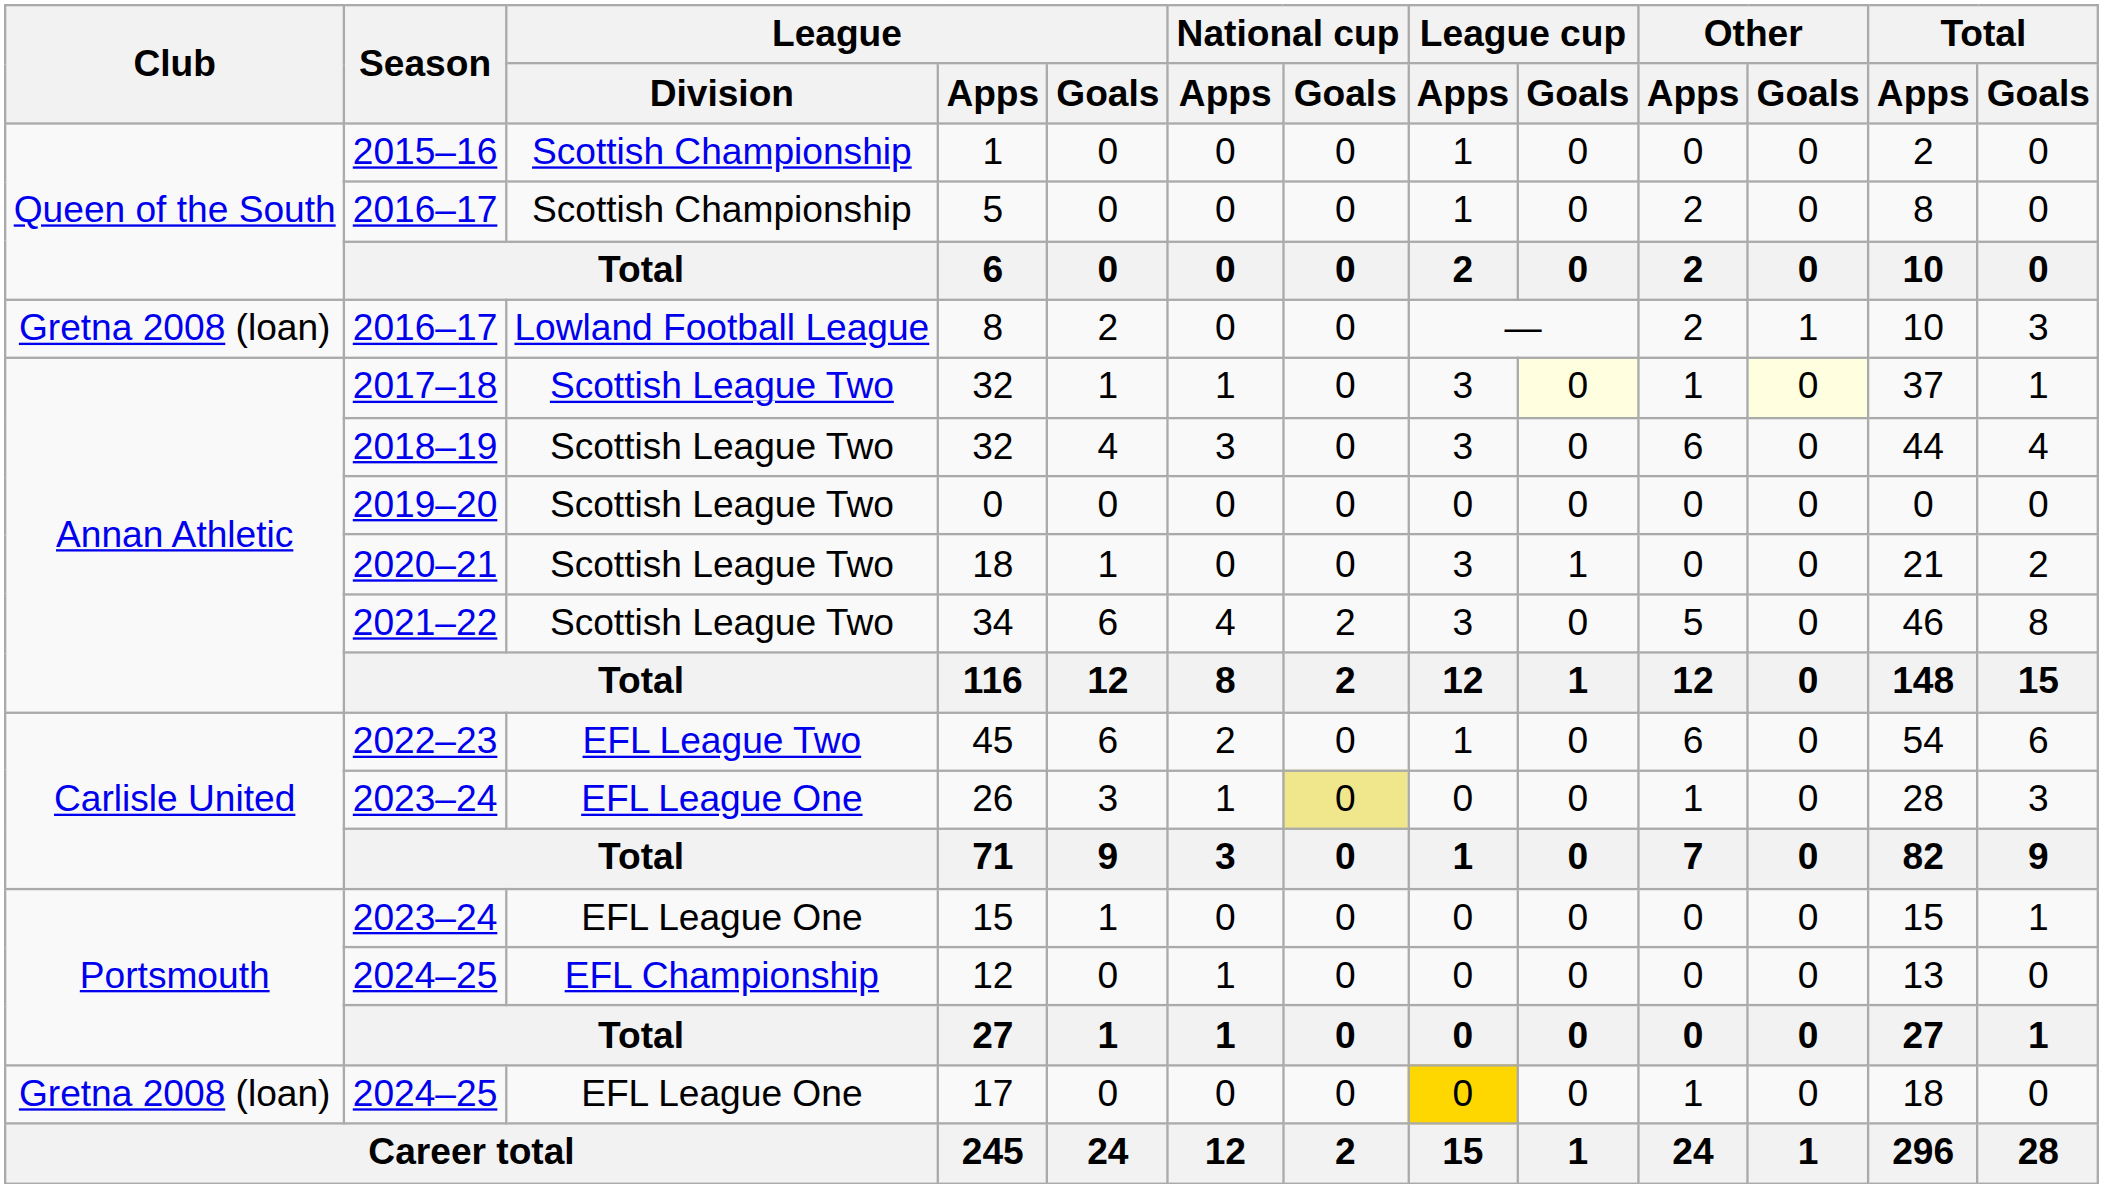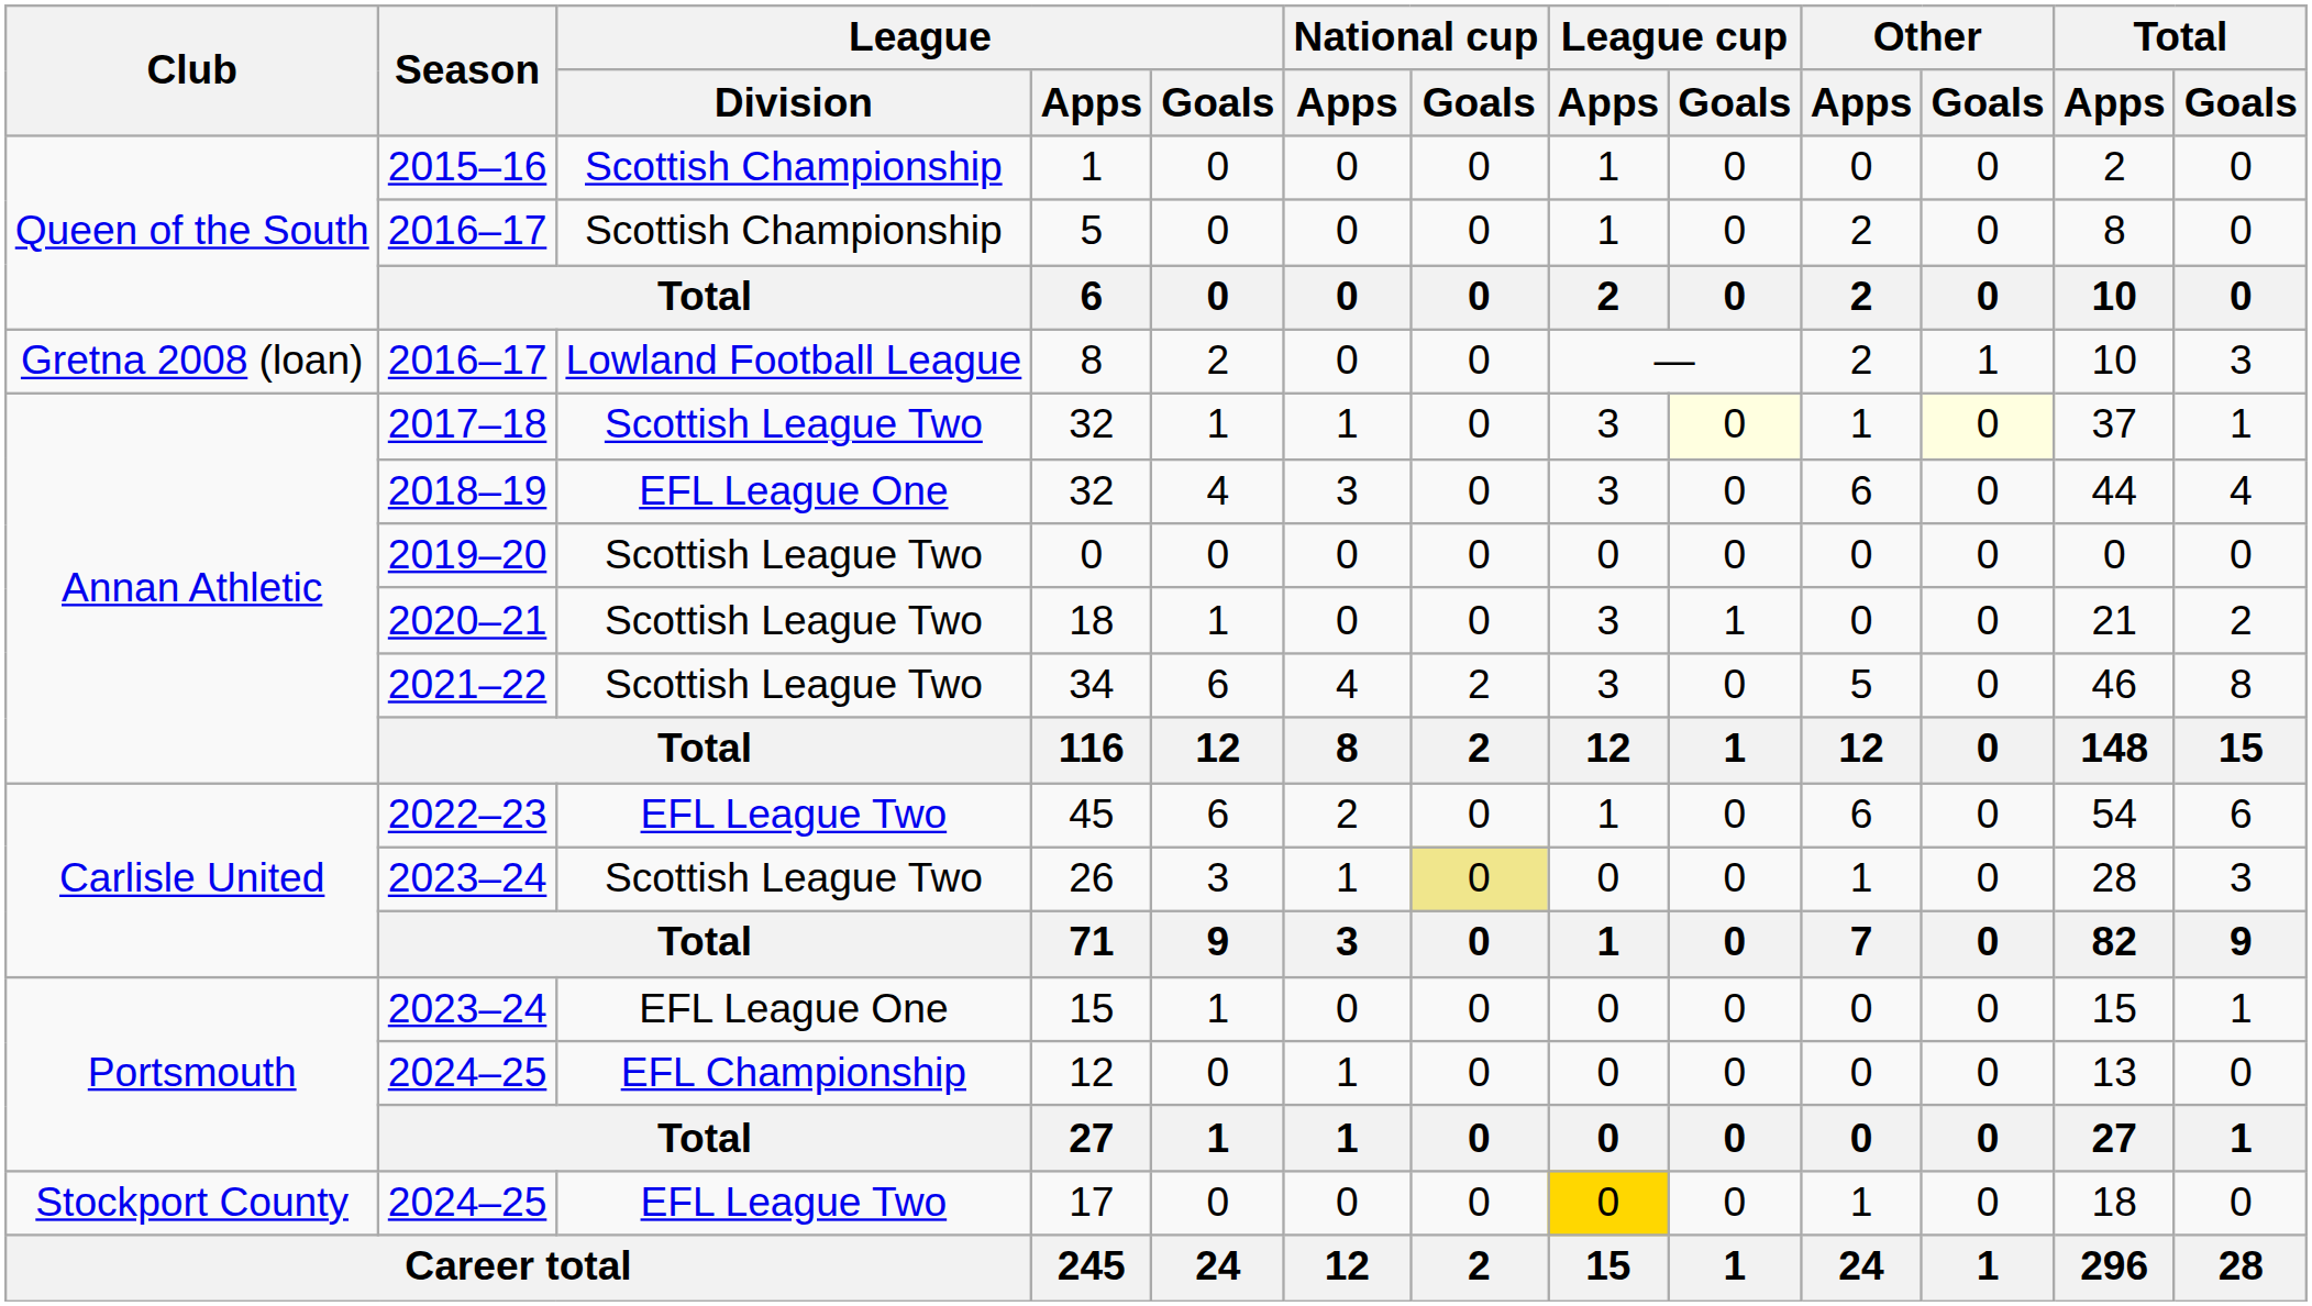2018–19 / 32 | League / Division: Scottish League Two -> EFL League One
26 | League / Division: EFL League One -> Scottish League Two
17 | Club: Gretna 2008 (loan) -> Stockport County
17 | League / Division: EFL League One -> EFL League Two
